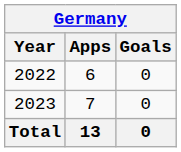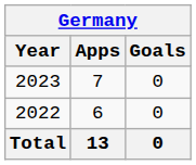rows swapped: 2022 <-> 2023
